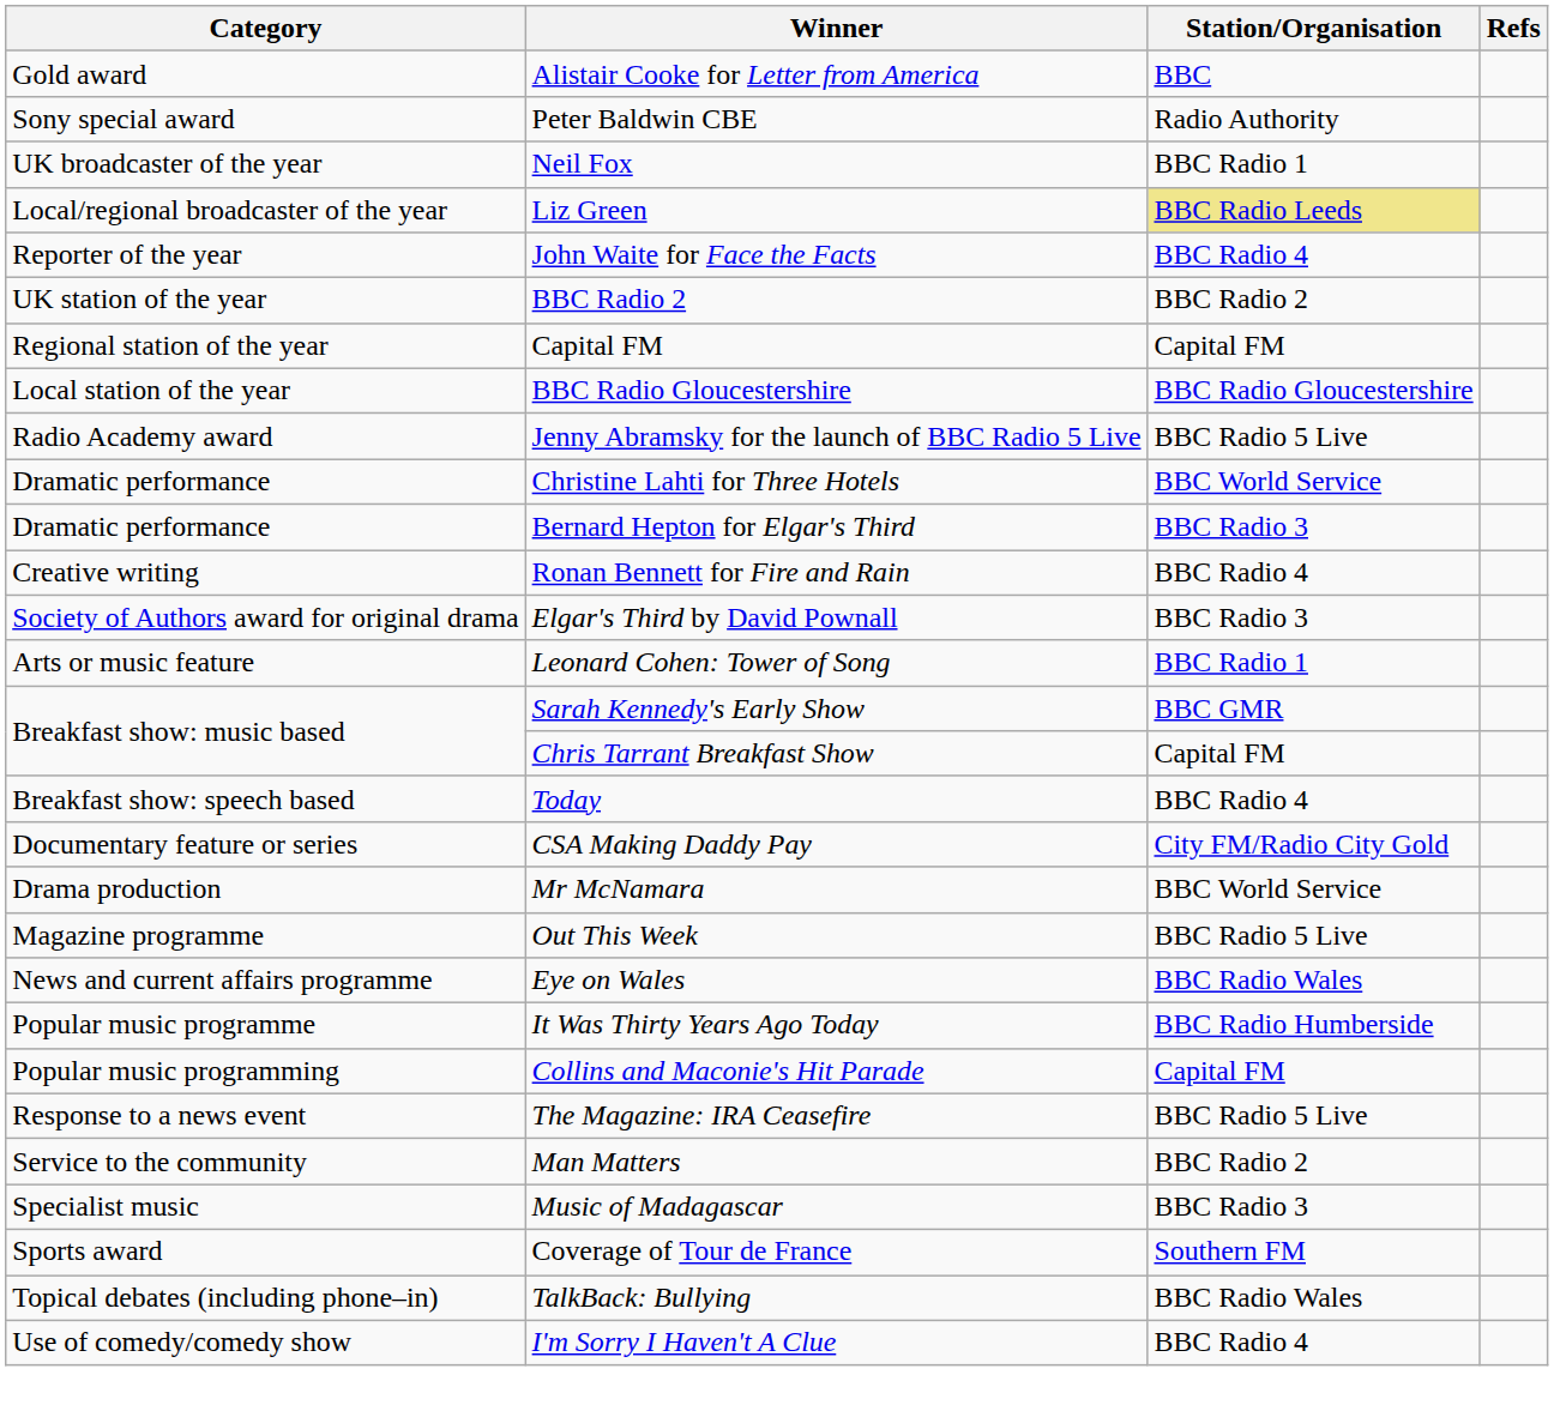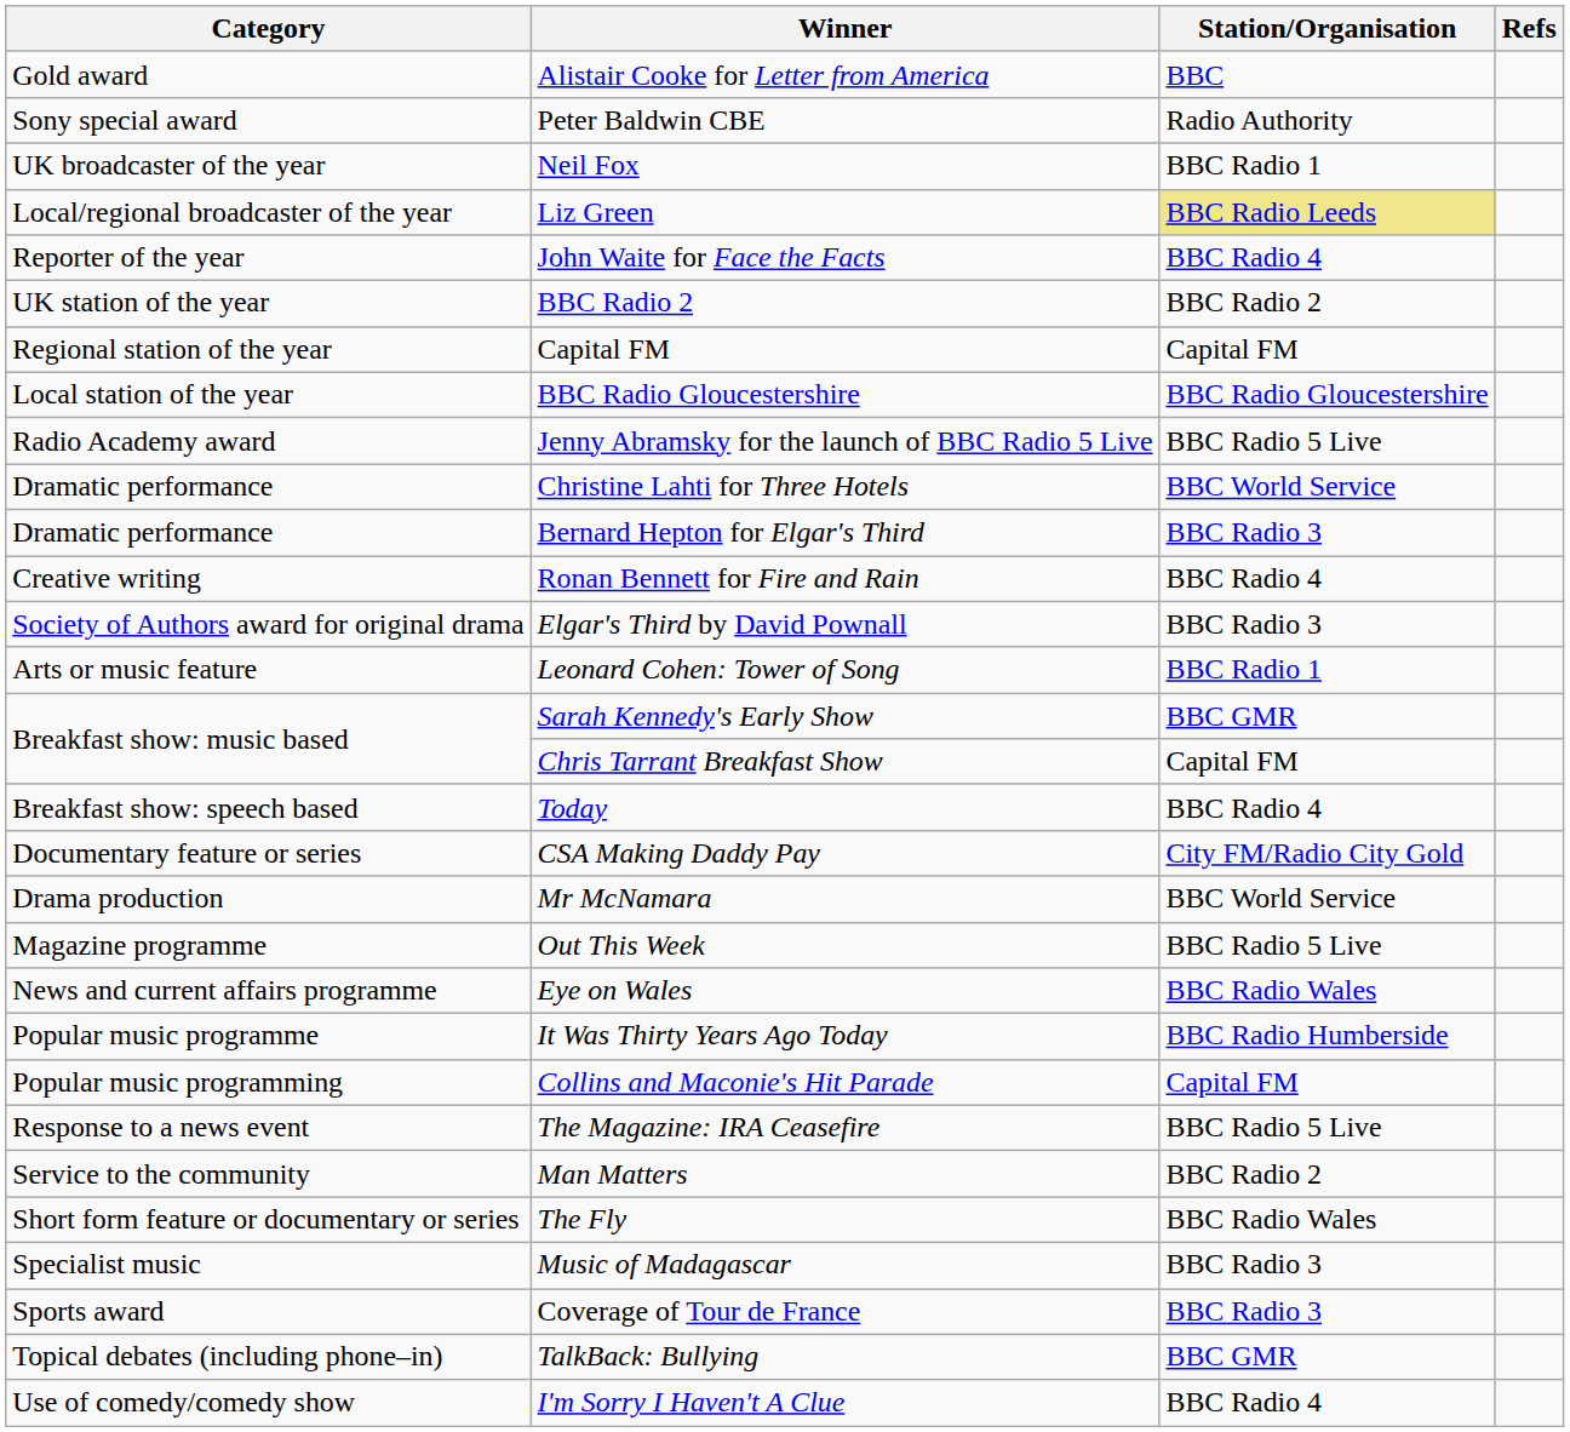+ row: Short form feature or documentary or series | The Fly | BBC Radio Wales
Coverage of Tour de France | Station/Organisation: Southern FM -> BBC Radio 3
TalkBack: Bullying | Station/Organisation: BBC Radio Wales -> BBC GMR
